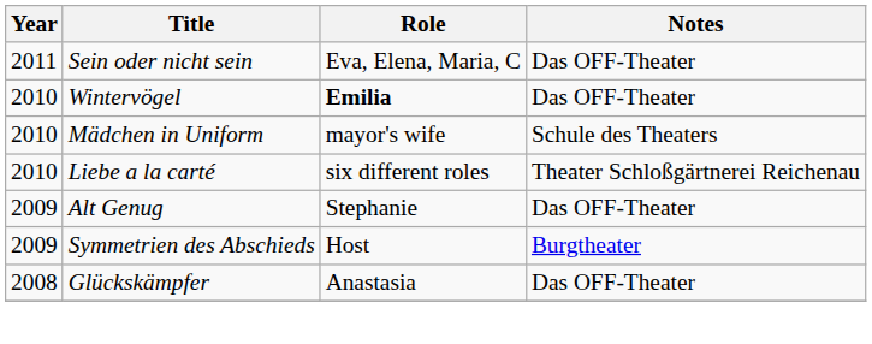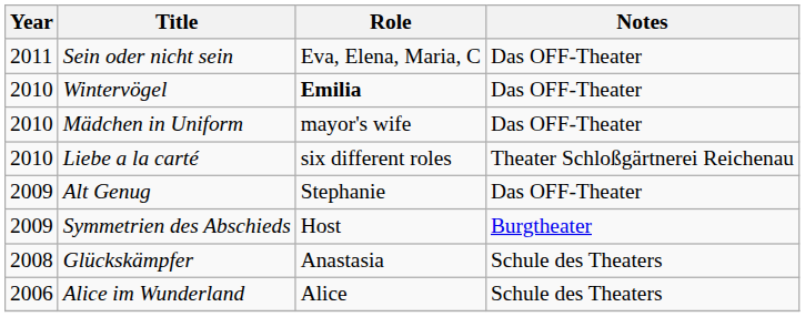Mädchen in Uniform | Notes: Schule des Theaters -> Das OFF-Theater
Glückskämpfer | Notes: Das OFF-Theater -> Schule des Theaters
+ row: 2006 | Alice im Wunderland | Alice | Schule des Theaters
